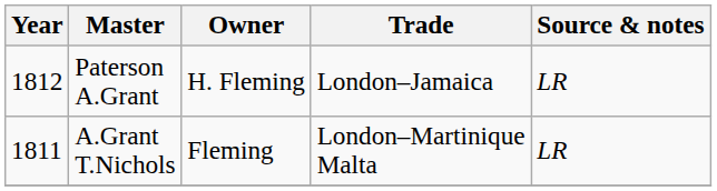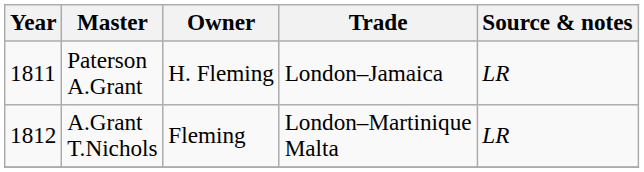Paterson A.Grant | Year: 1812 -> 1811
A.Grant T.Nichols | Year: 1811 -> 1812
